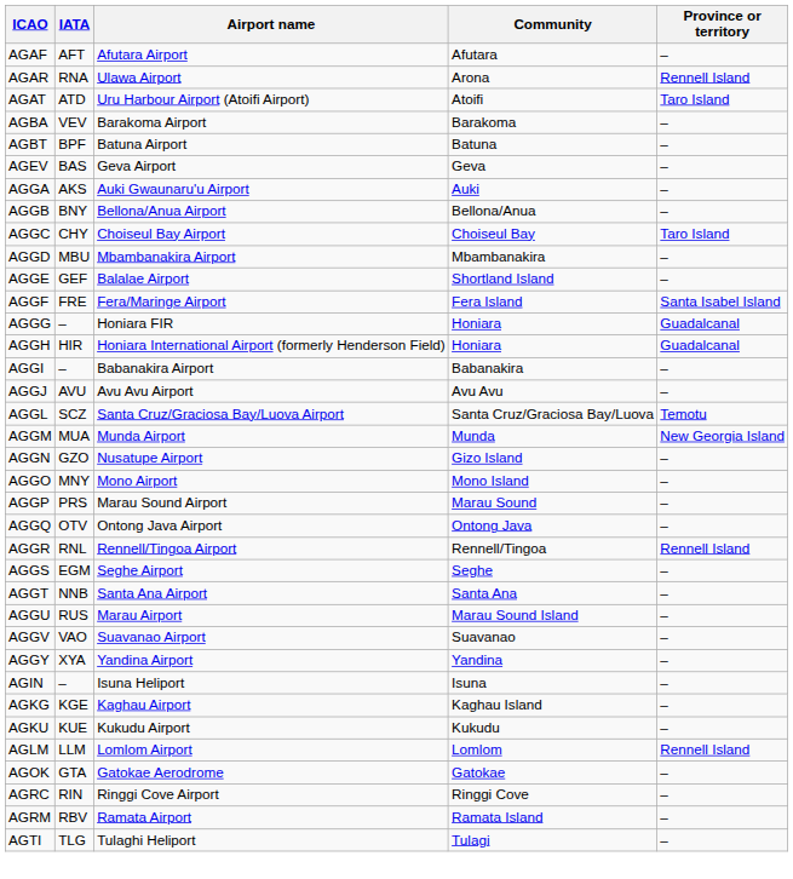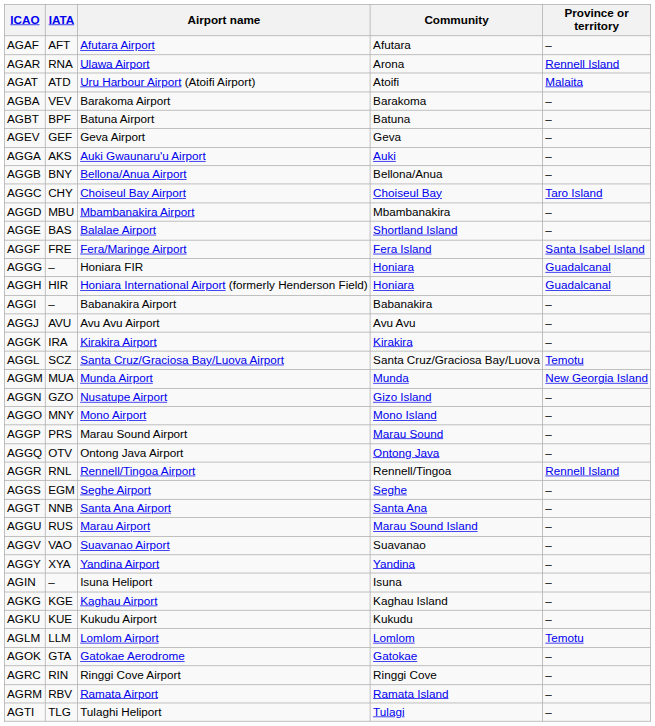AGAT | Province or territory: Taro Island -> Malaita
AGEV | IATA: BAS -> GEF
AGGE | IATA: GEF -> BAS
+ row: AGGK | IRA | Kirakira Airport | Kirakira | –
AGLM | Province or territory: Rennell Island -> Temotu
